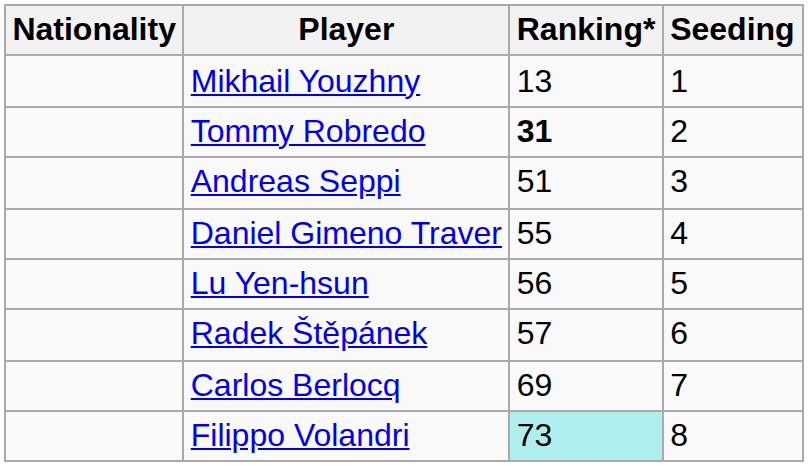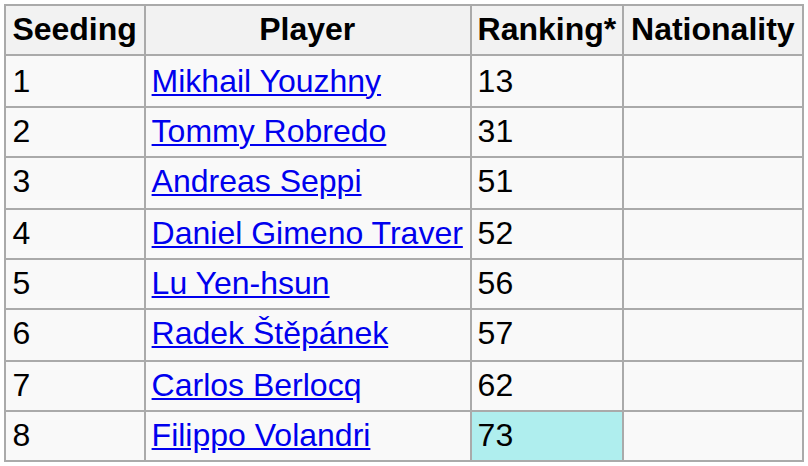columns swapped: Nationality <-> Seeding
Tommy Robredo | Ranking*: bold -> normal
Daniel Gimeno Traver | Ranking*: 55 -> 52
Carlos Berlocq | Ranking*: 69 -> 62
